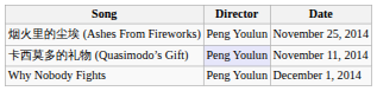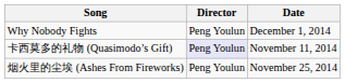rows swapped: Why Nobody Fights <-> 烟火里的尘埃 (Ashes From Fireworks)
